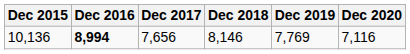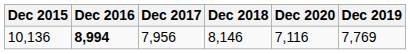columns swapped: Dec 2019 <-> Dec 2020
10,136 | Dec 2017: 7,656 -> 7,956
